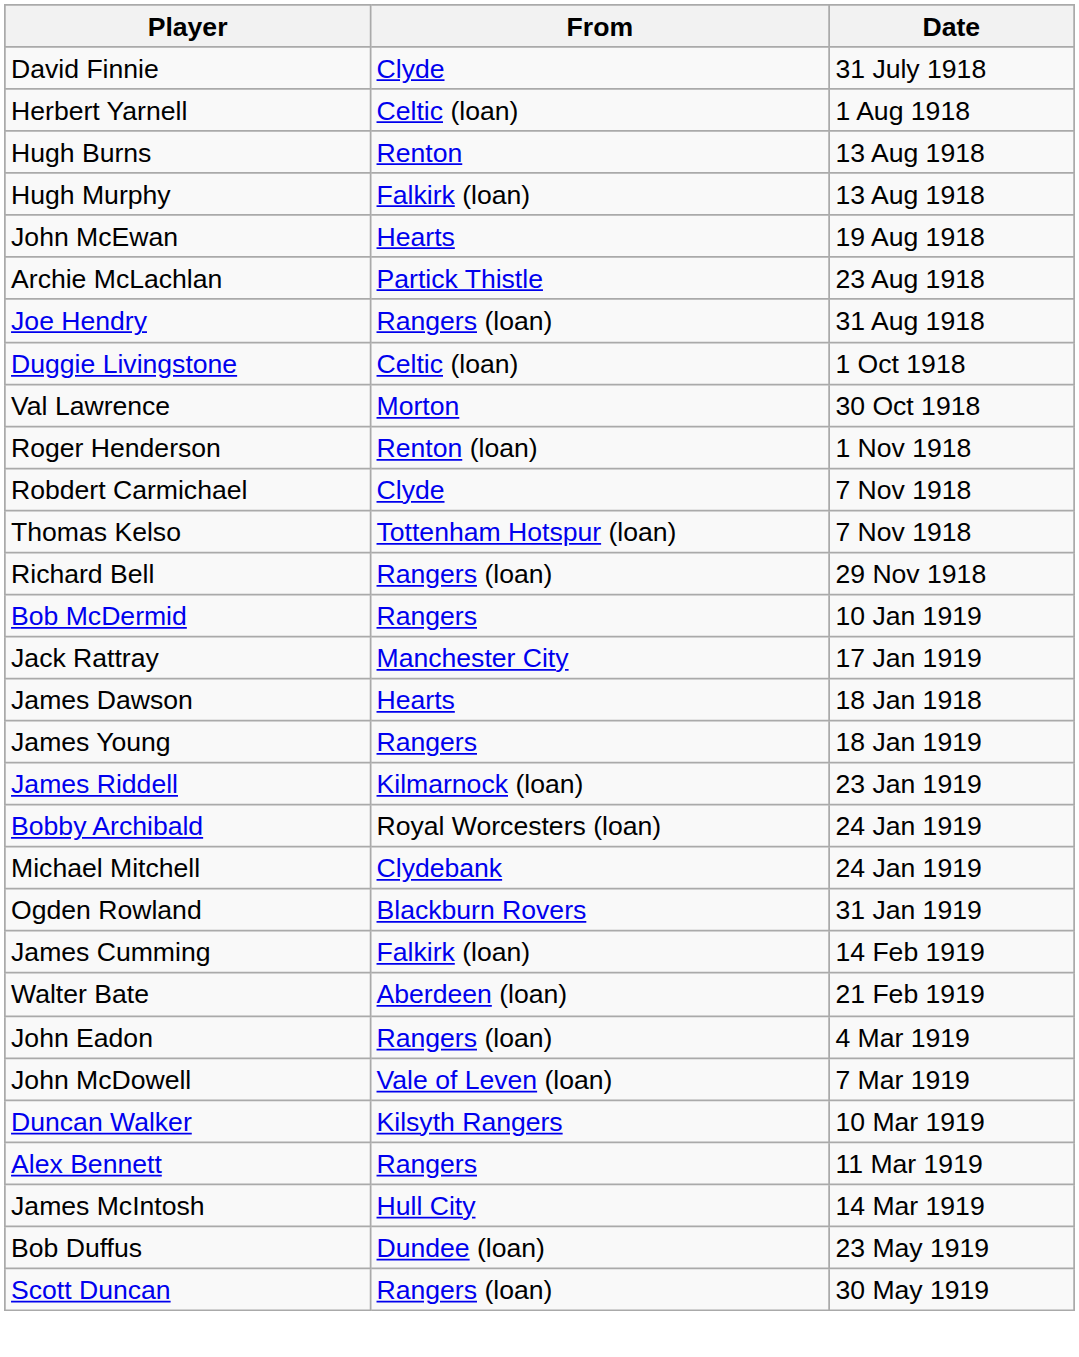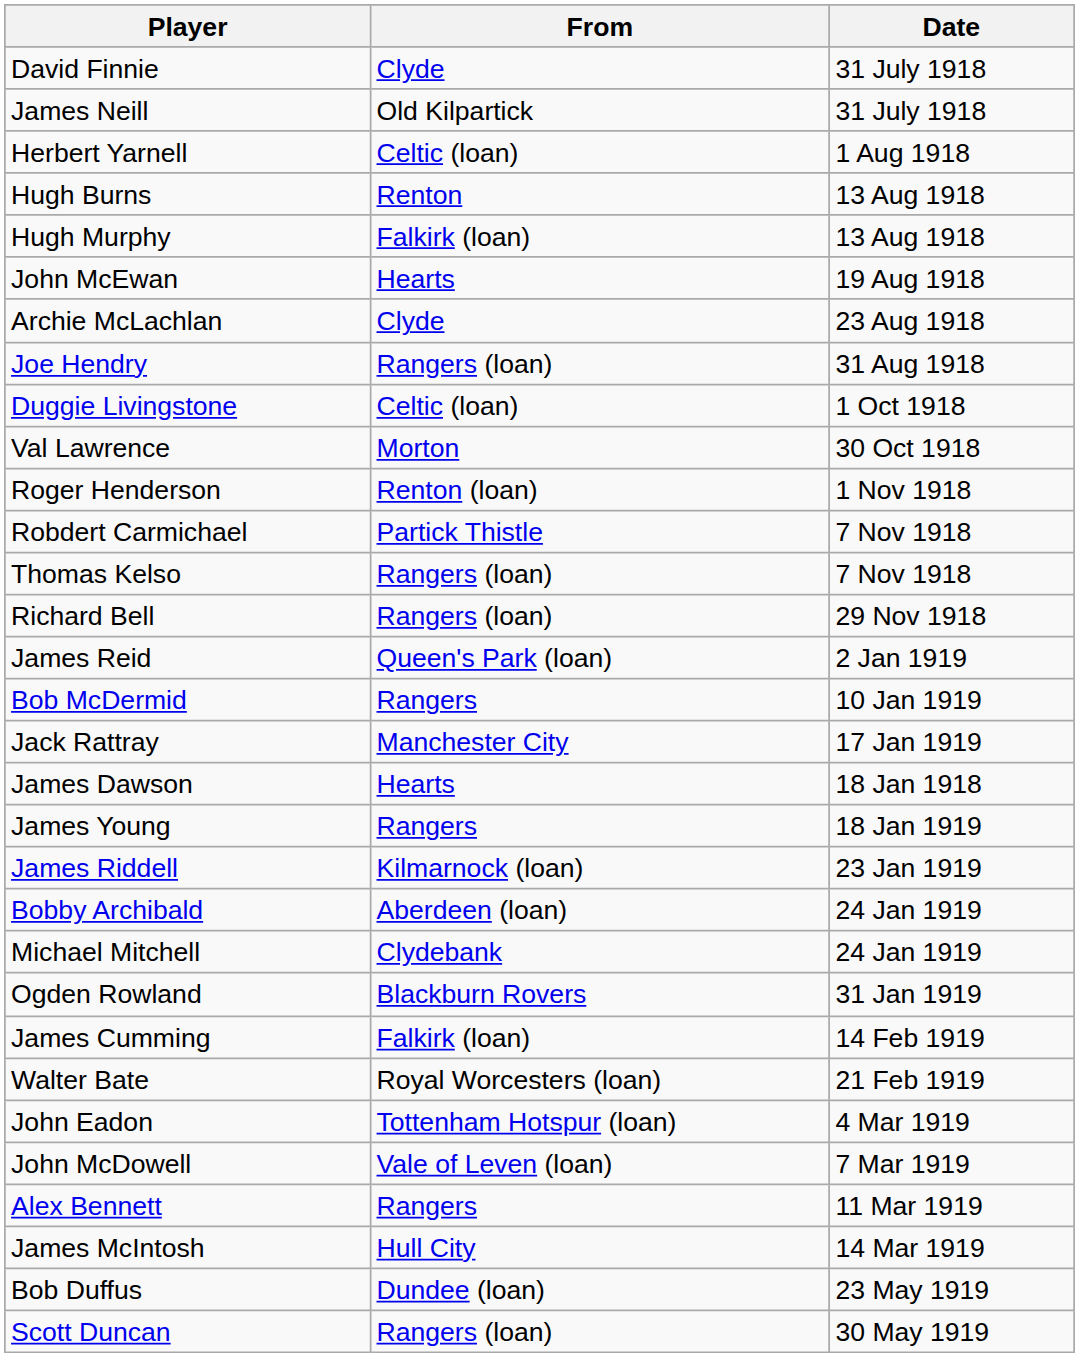+ row: James Neill | Old Kilpartick | 31 July 1918
Archie McLachlan | From: Partick Thistle -> Clyde
Robdert Carmichael | From: Clyde -> Partick Thistle
Thomas Kelso | From: Tottenham Hotspur (loan) -> Rangers (loan)
+ row: James Reid | Queen's Park (loan) | 2 Jan 1919
Bobby Archibald | From: Royal Worcesters (loan) -> Aberdeen (loan)
Walter Bate | From: Aberdeen (loan) -> Royal Worcesters (loan)
John Eadon | From: Rangers (loan) -> Tottenham Hotspur (loan)
- row: Duncan Walker | Kilsyth Rangers | 10 Mar 1919
